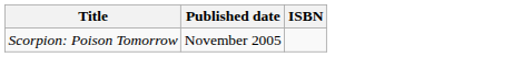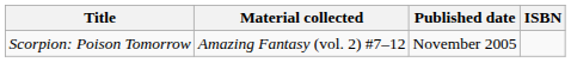+ column: Material collected | Amazing Fantasy (vol. 2) #7–12
